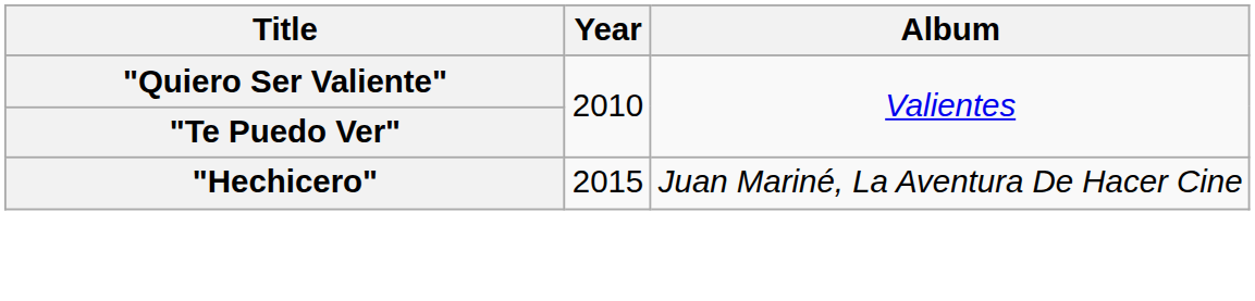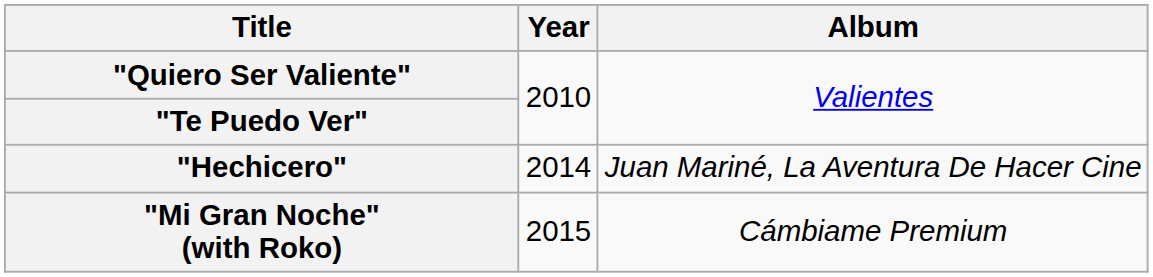"Hechicero" | Year: 2015 -> 2014
+ row: "Mi Gran Noche" (with Roko) | 2015 | Cámbiame Premium
